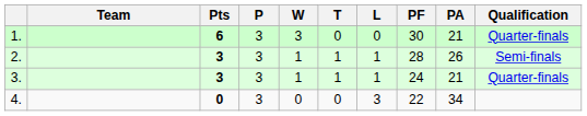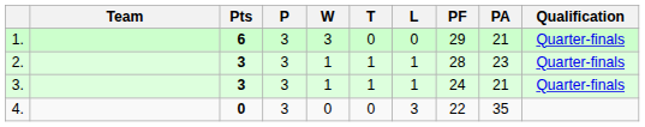1. | PF: 30 -> 29
2. | PA: 26 -> 23
2. | Qualification: Semi-finals -> Quarter-finals
4. | PA: 34 -> 35
